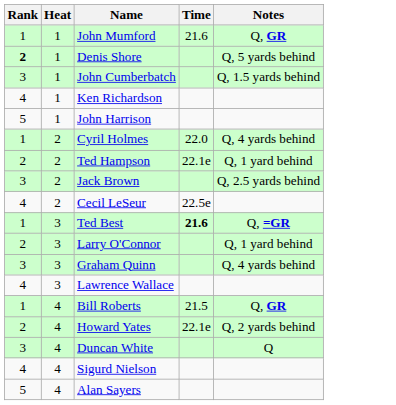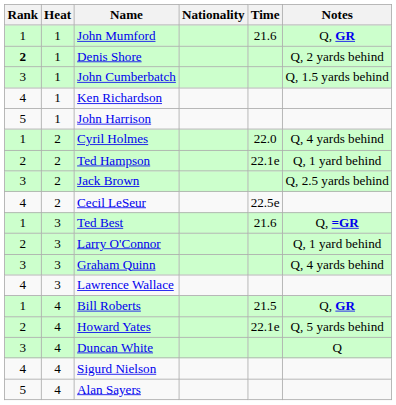+ column: Nationality
Denis Shore | Notes: Q, 5 yards behind -> Q, 2 yards behind
Ted Best | Time: bold -> normal
Howard Yates | Notes: Q, 2 yards behind -> Q, 5 yards behind
